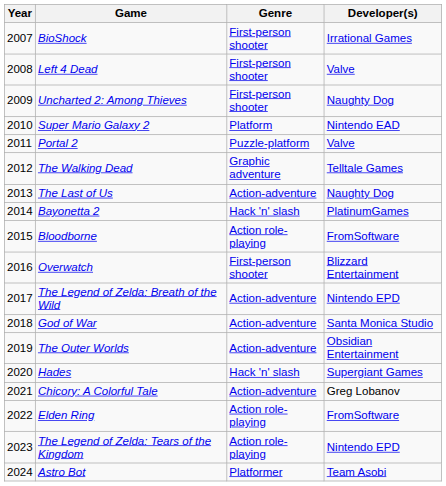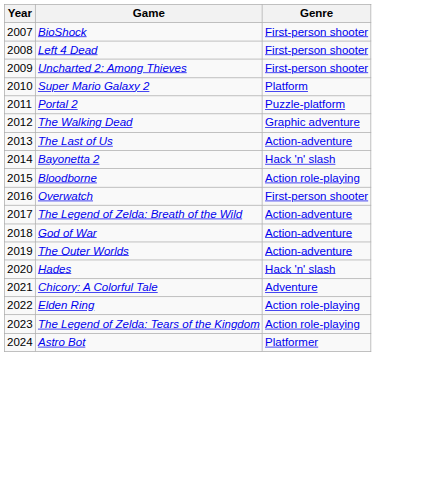- column: Developer(s) | Irrational Games | Valve | Naughty Dog | Nintendo EAD | Valve | Telltale Games | Naughty Dog | PlatinumGames | FromSoftware | Blizzard Entertainment | Nintendo EPD | Santa Monica Studio | Obsidian Entertainment | Supergiant Games | Greg Lobanov | FromSoftware | Nintendo EPD | Team Asobi
Chicory: A Colorful Tale | Genre: Action-adventure -> Adventure
